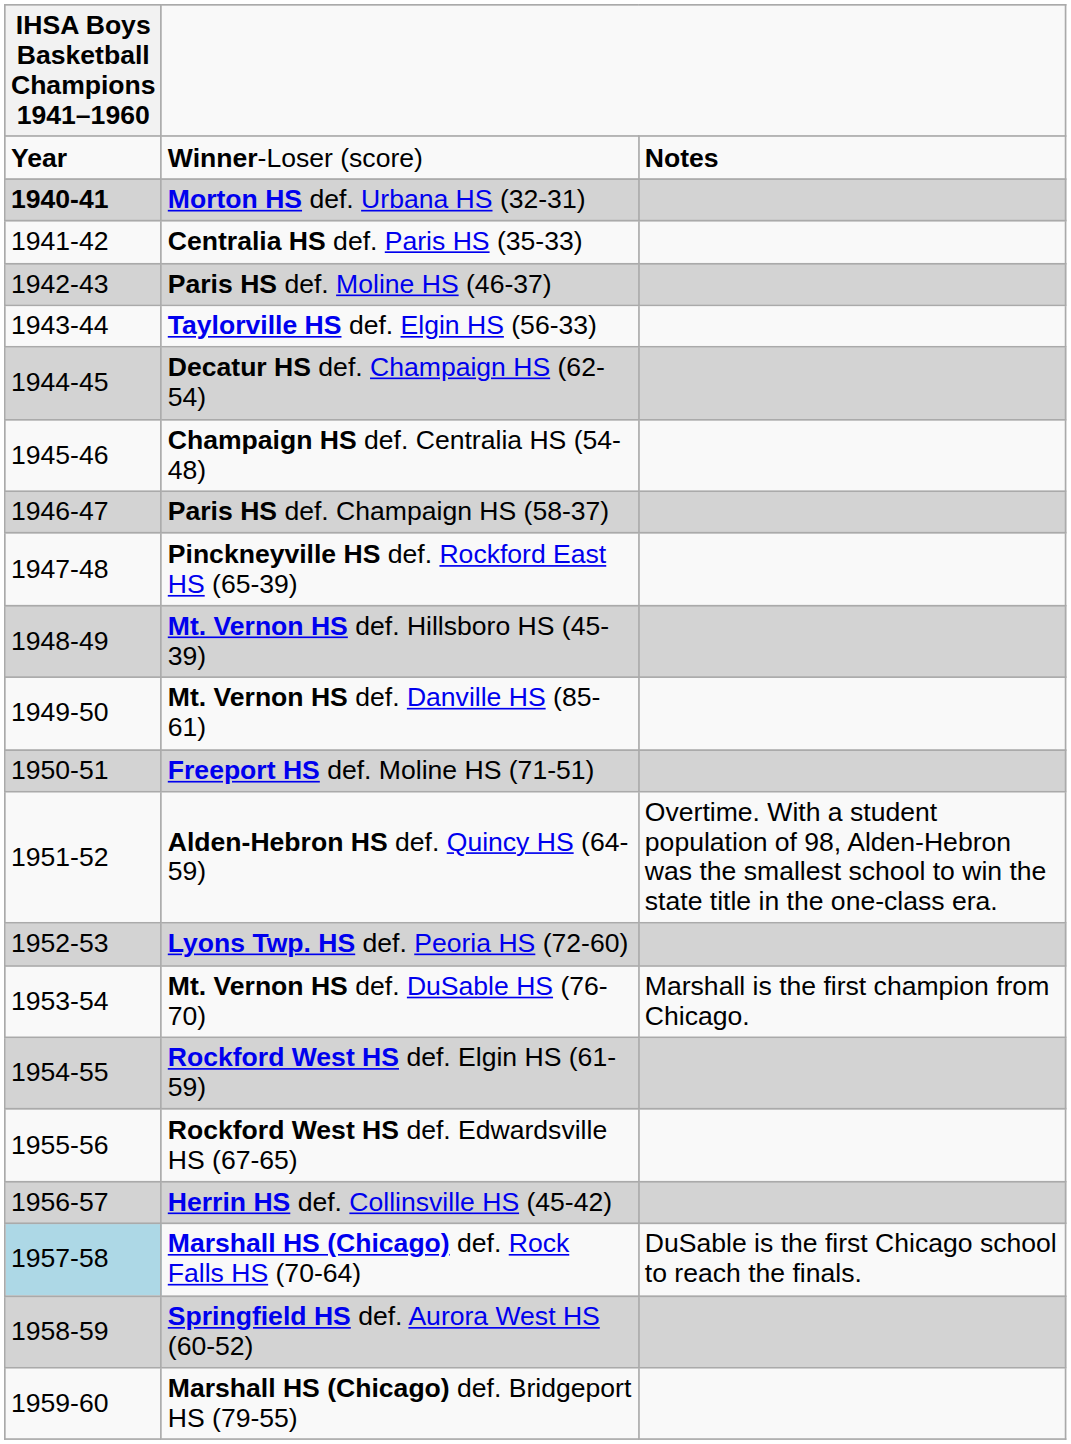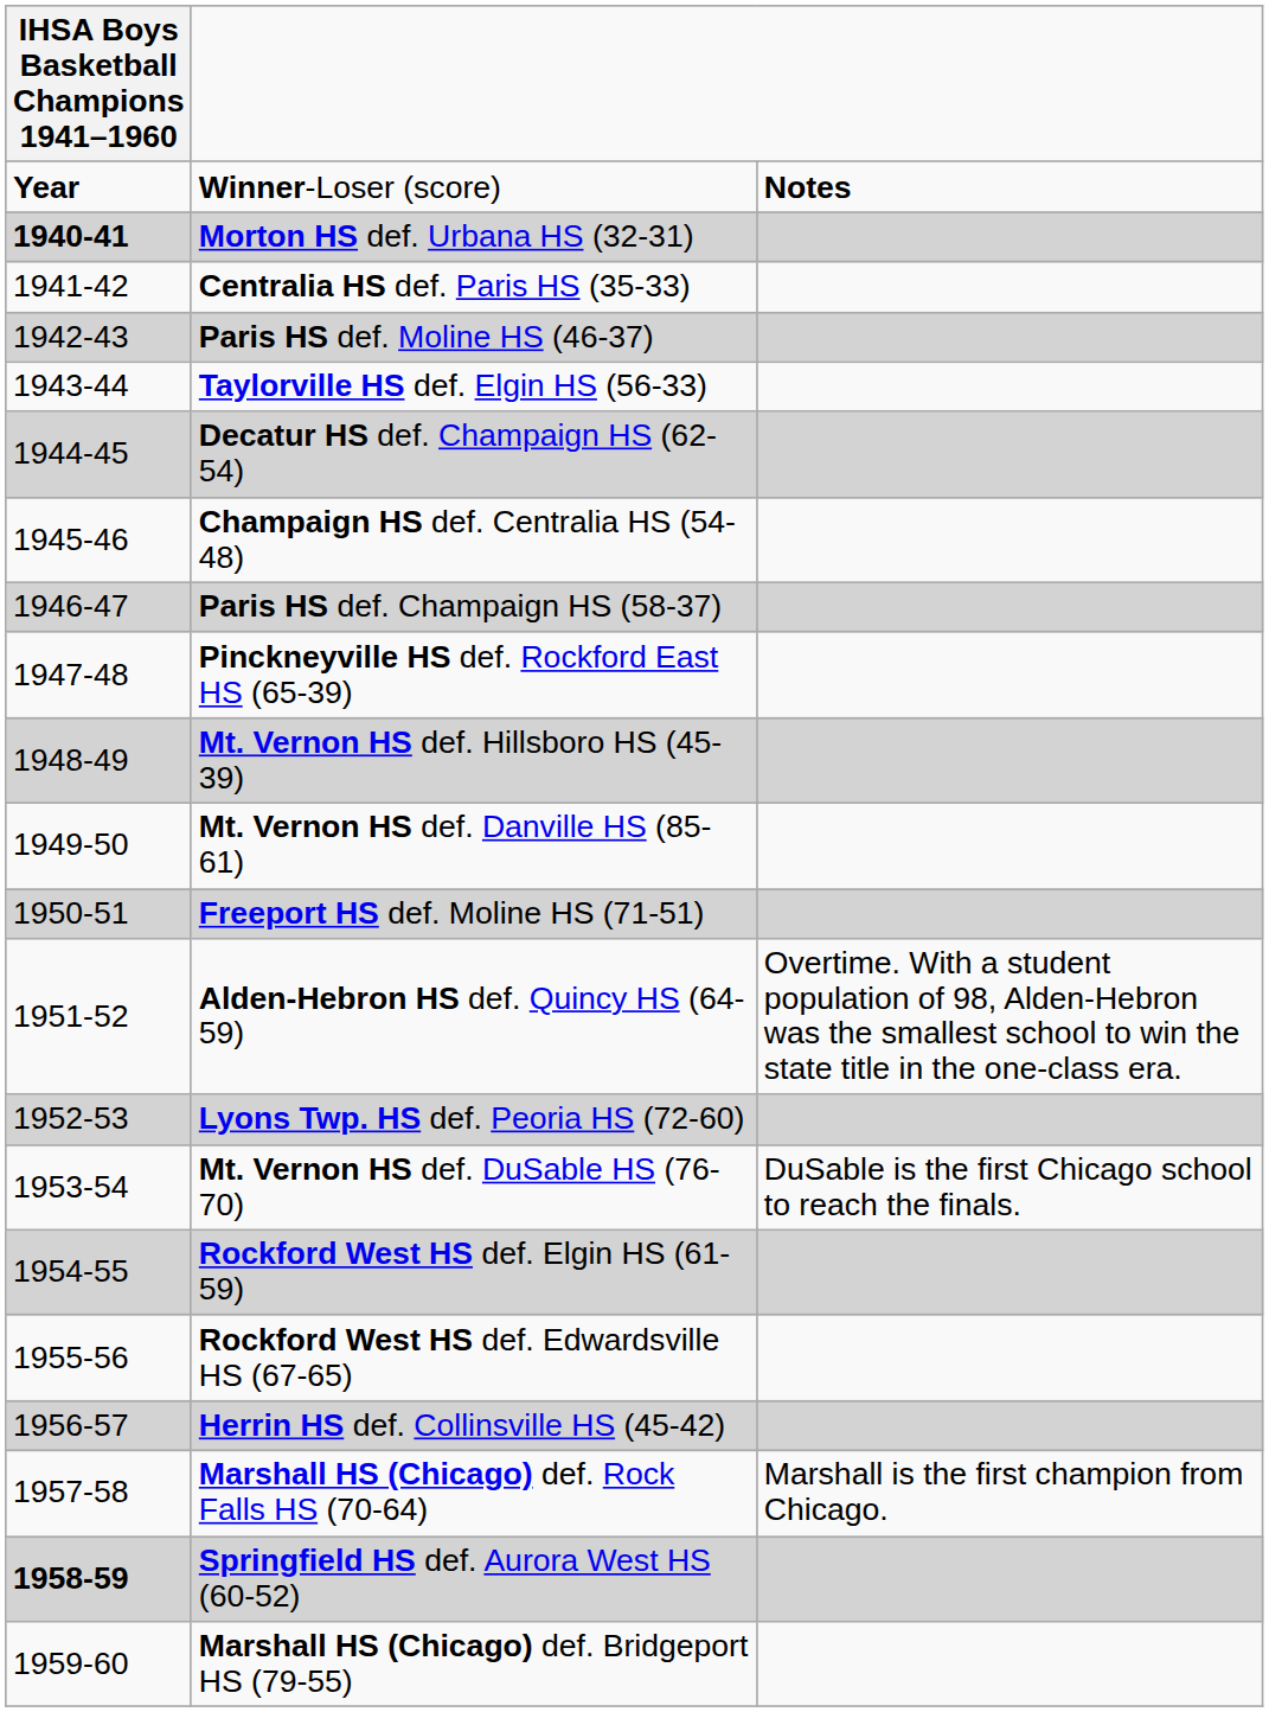Mt. Vernon HS def. DuSable HS (76-70) | column 3: Marshall is the first champion from Chicago. -> DuSable is the first Chicago school to reach the finals.
Marshall HS (Chicago) def. Rock Falls HS (70-64) | IHSA Boys Basketball Champions 1941–1960: lightblue background -> no background
Marshall HS (Chicago) def. Rock Falls HS (70-64) | column 3: DuSable is the first Chicago school to reach the finals. -> Marshall is the first champion from Chicago.
Springfield HS def. Aurora West HS (60-52) | IHSA Boys Basketball Champions 1941–1960: normal -> bold
